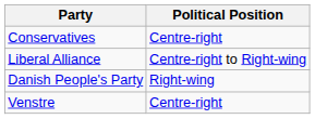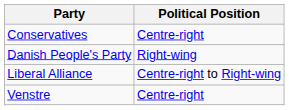rows swapped: Liberal Alliance <-> Danish People's Party
